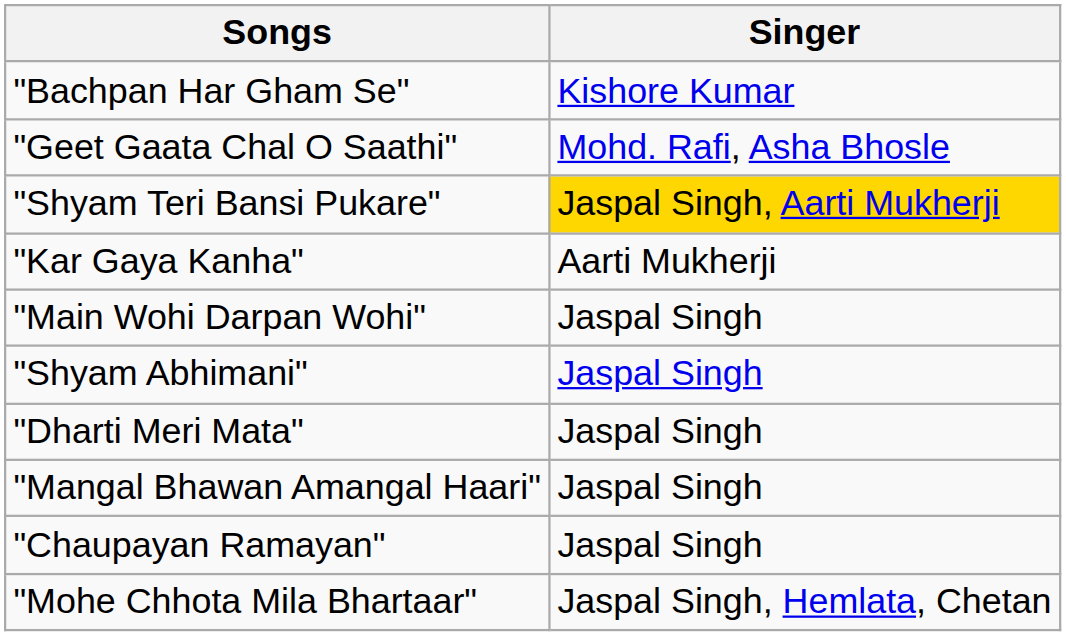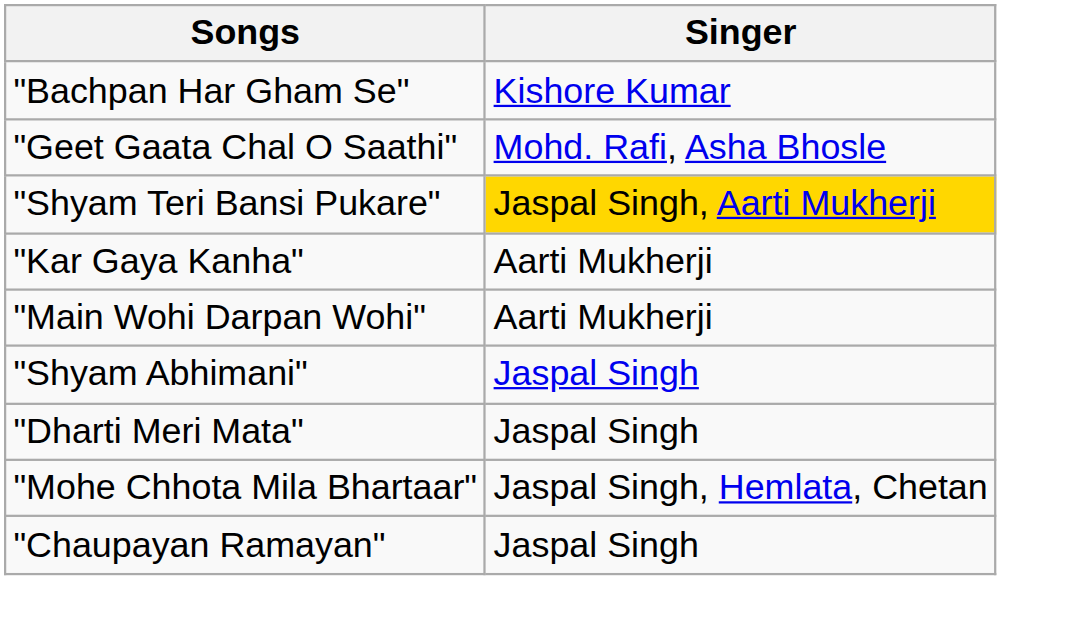"Main Wohi Darpan Wohi" | Singer: Jaspal Singh -> Aarti Mukherji
- row: "Mangal Bhawan Amangal Haari" | Jaspal Singh
rows swapped: "Chaupayan Ramayan" <-> "Mohe Chhota Mila Bhartaar"
